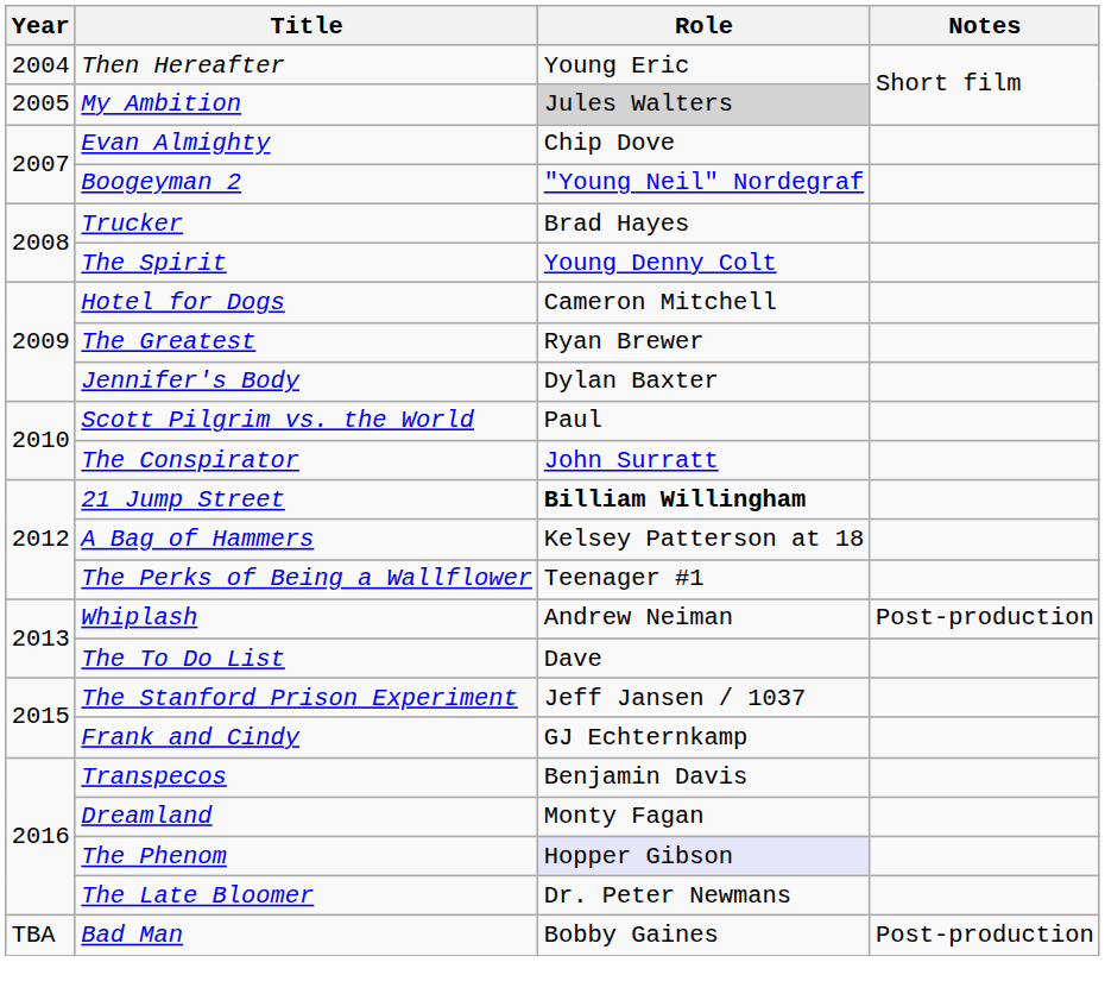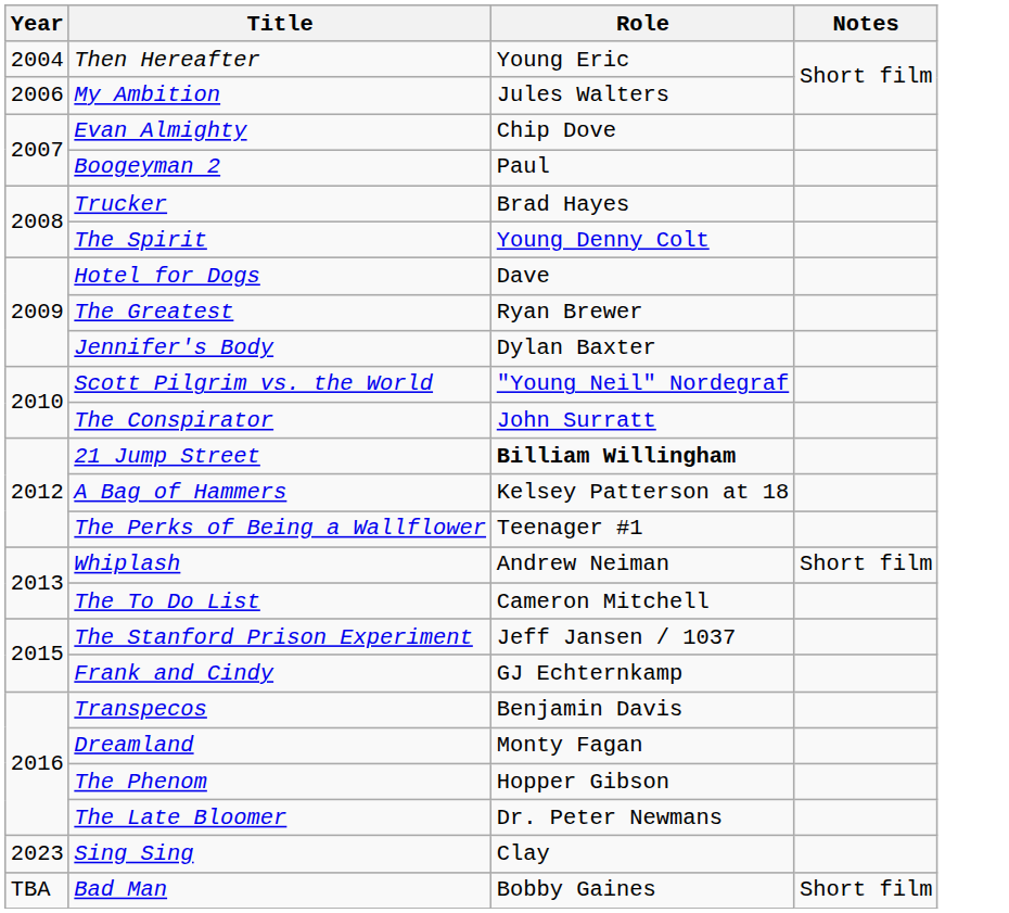My Ambition | Year: 2005 -> 2006
My Ambition | Role: lightgrey background -> no background
Boogeyman 2 | Role: "Young Neil" Nordegraf -> Paul
Hotel for Dogs | Role: Cameron Mitchell -> Dave
Scott Pilgrim vs. the World | Role: Paul -> "Young Neil" Nordegraf
Whiplash | Notes: Post-production -> Short film
The To Do List | Role: Dave -> Cameron Mitchell
The Phenom | Role: lavender background -> no background
+ row: 2023 | Sing Sing | Clay
Bad Man | Notes: Post-production -> Short film
